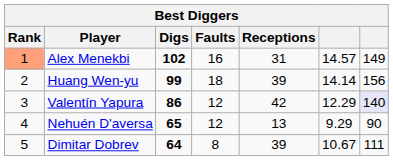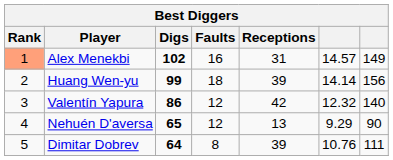Valentín Yapura | column 6: 12.29 -> 12.32
Valentín Yapura | column 7: lavender background -> no background
Dimitar Dobrev | column 6: 10.67 -> 10.76
